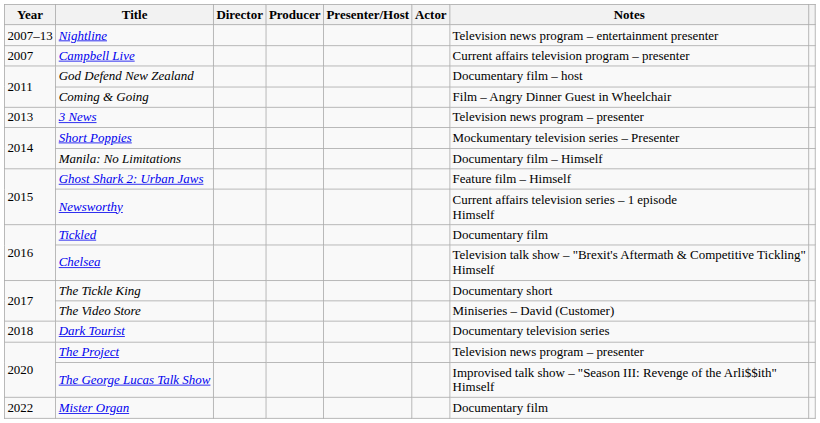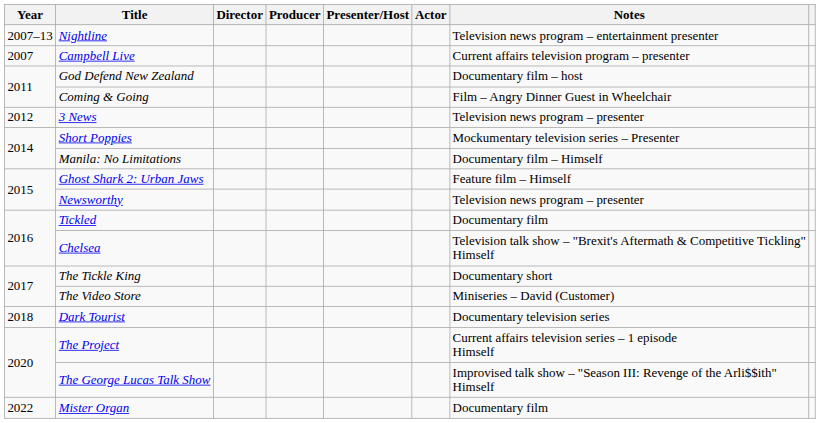3 News | Year: 2013 -> 2012
Newsworthy | Notes: Current affairs television series – 1 episode Himself -> Television news program – presenter
The Project | Notes: Television news program – presenter -> Current affairs television series – 1 episode Himself
